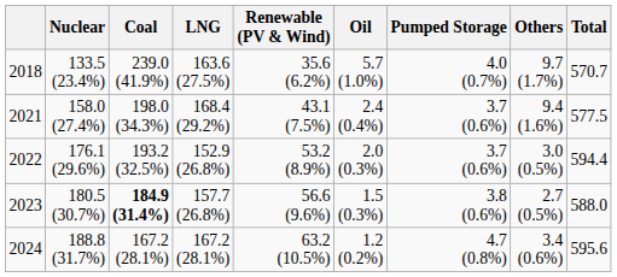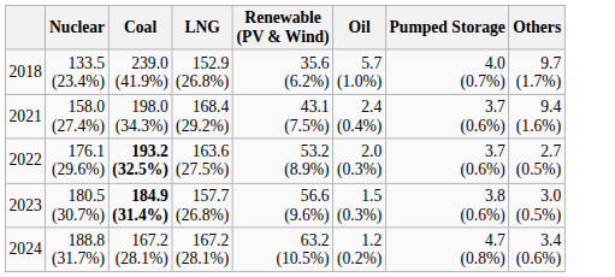- column: Total | 570.7 | 577.5 | 594.4 | 588.0 | 595.6
2018 | LNG: 163.6 (27.5%) -> 152.9 (26.8%)
2022 | Coal: normal -> bold
2022 | LNG: 152.9 (26.8%) -> 163.6 (27.5%)
2022 | Others: 3.0 (0.5%) -> 2.7 (0.5%)
2023 | Others: 2.7 (0.5%) -> 3.0 (0.5%)
